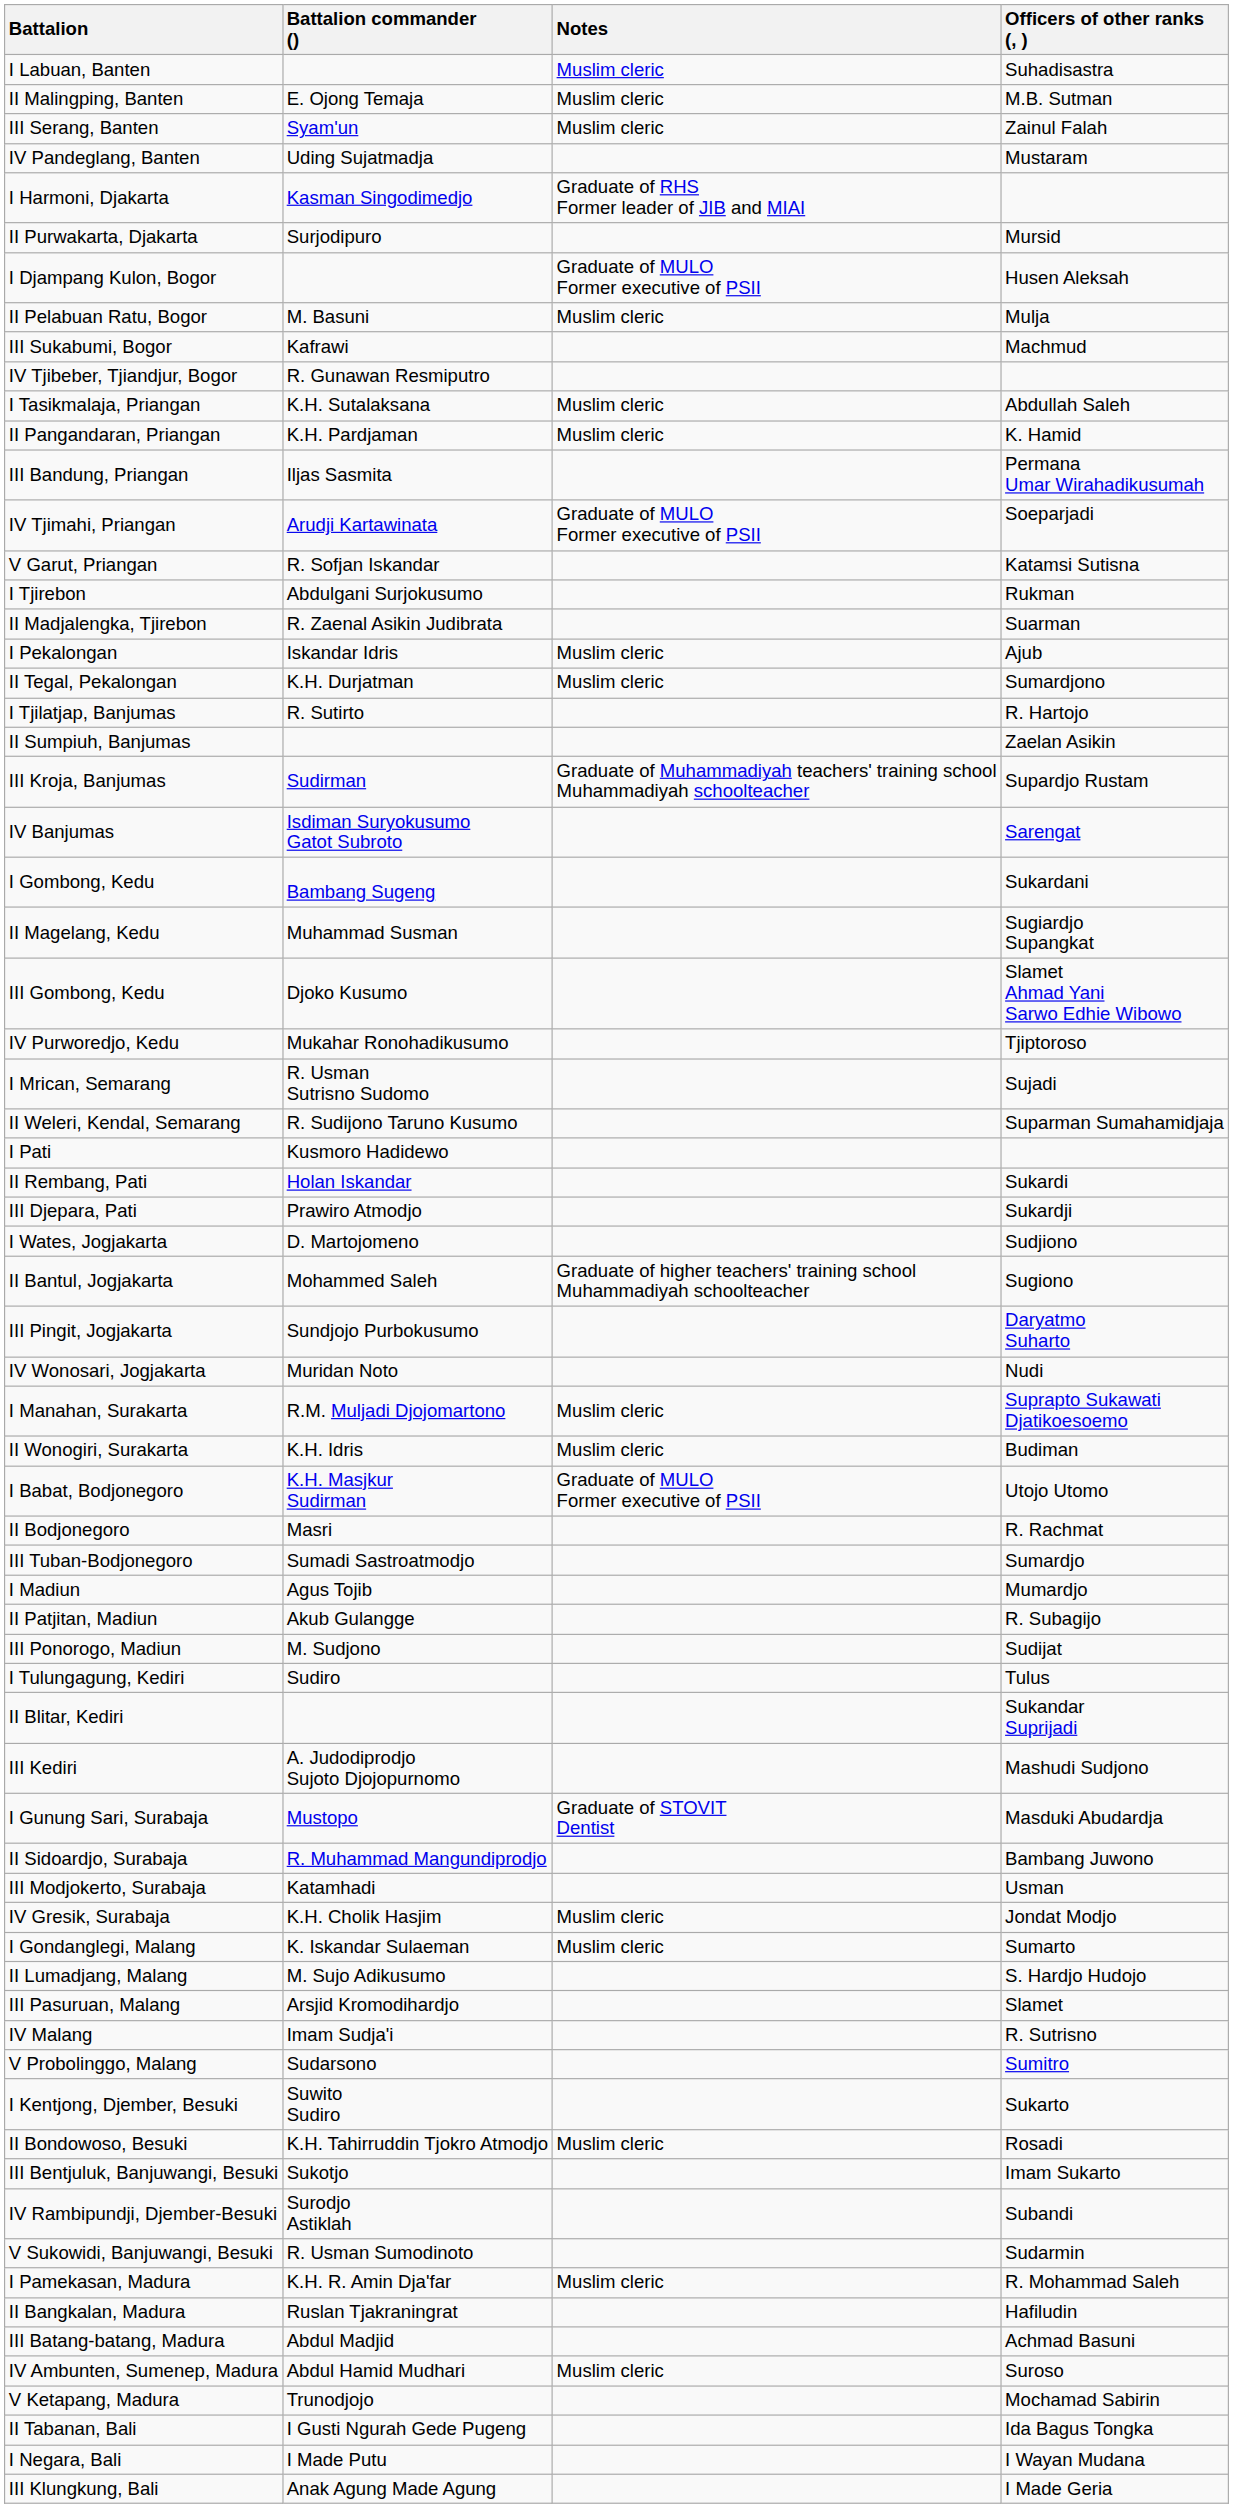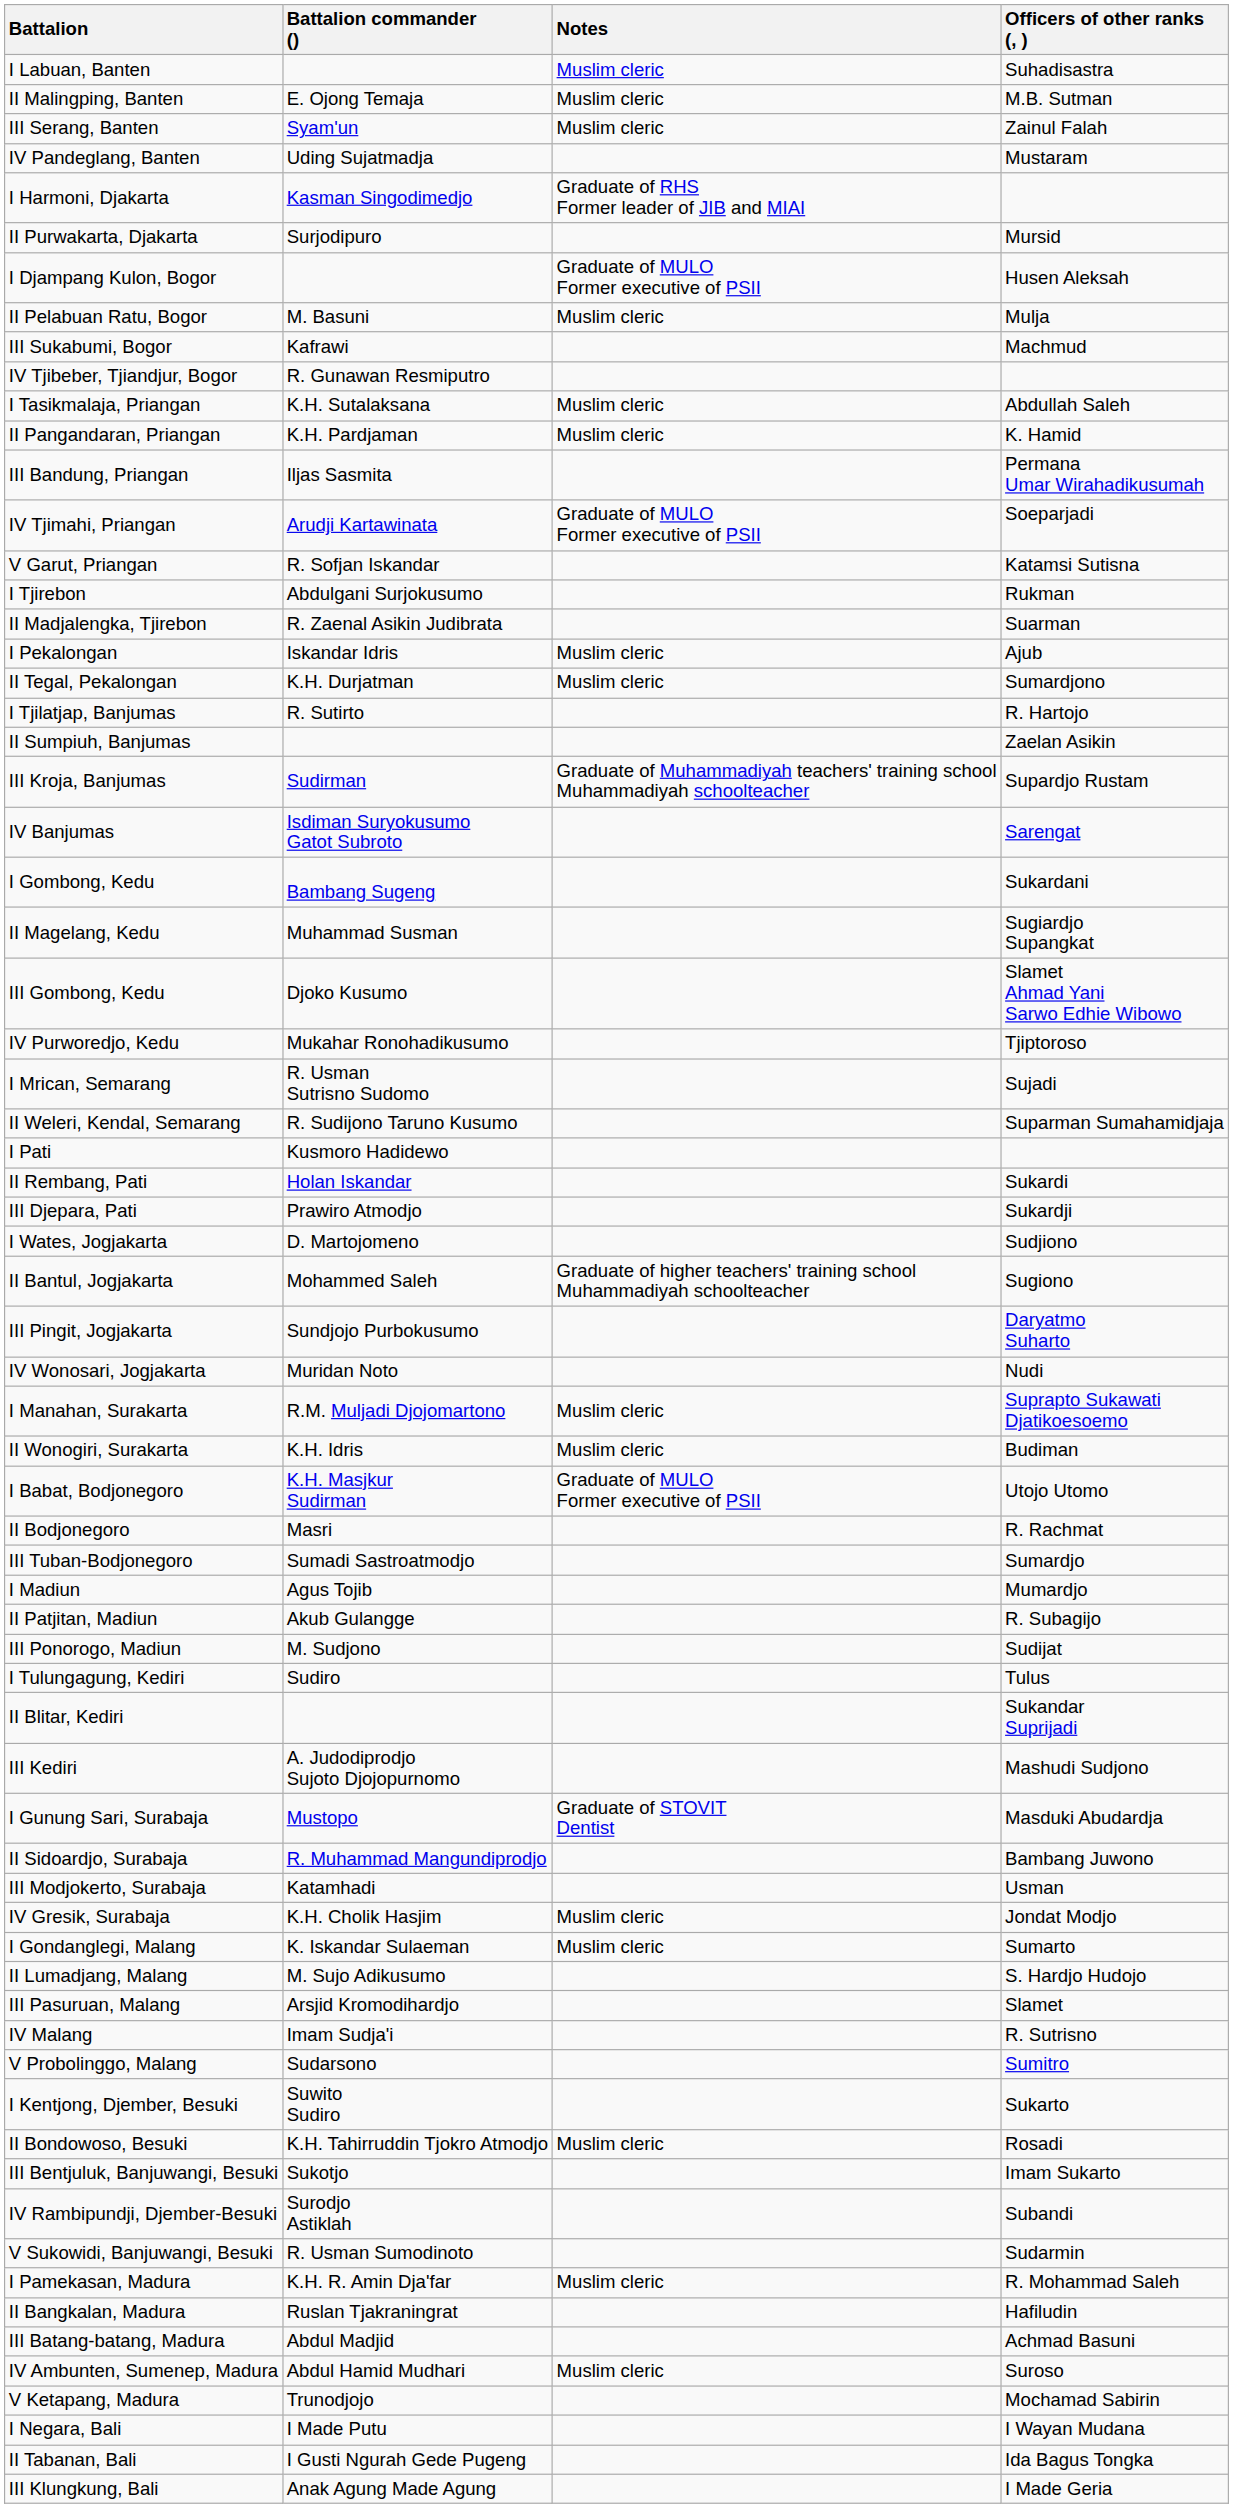rows swapped: I Negara, Bali <-> II Tabanan, Bali
